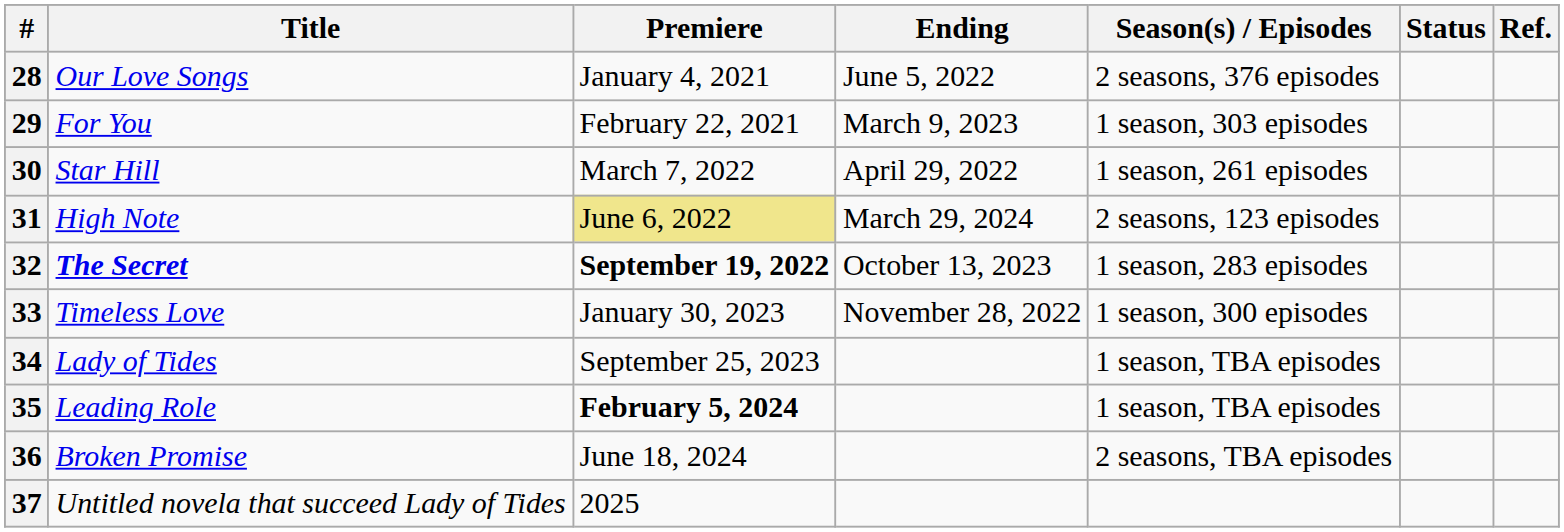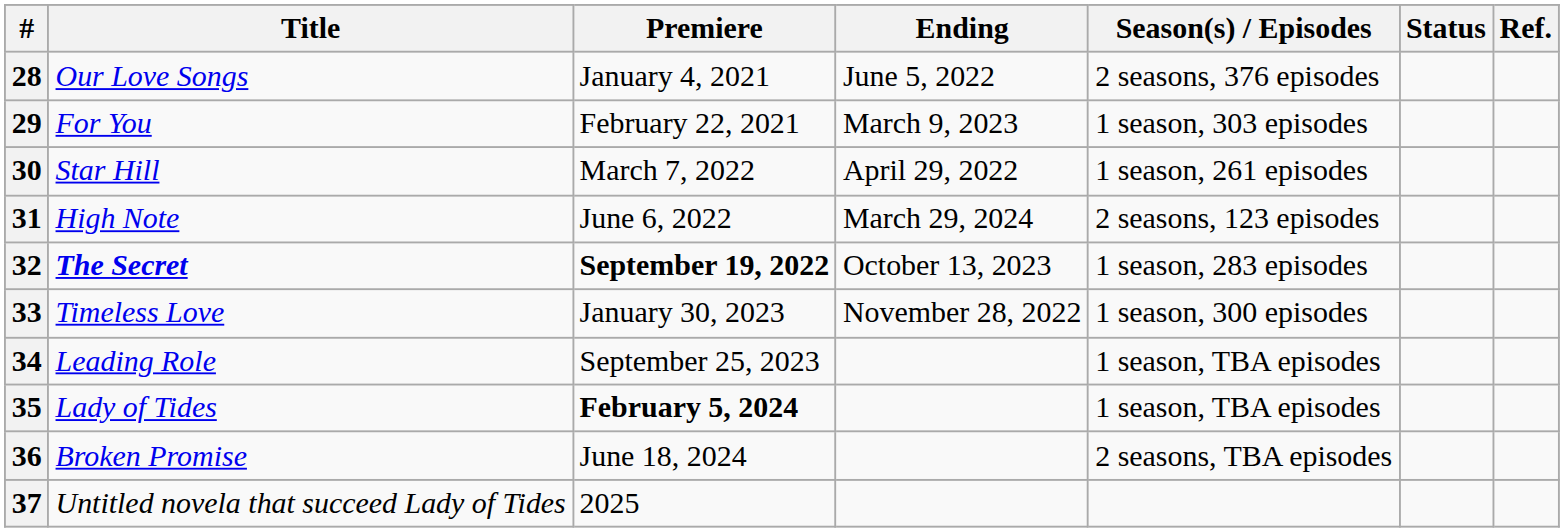31 | Premiere: khaki background -> no background
34 | Title: Lady of Tides -> Leading Role
35 | Title: Leading Role -> Lady of Tides
